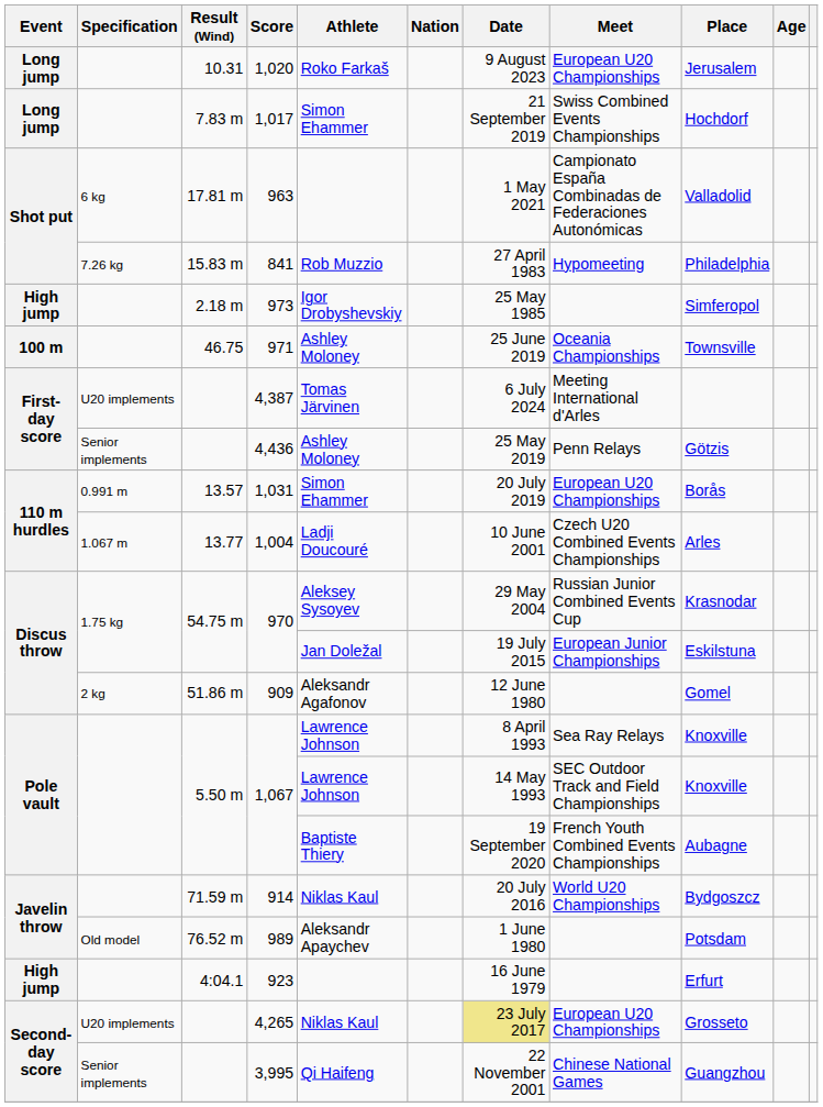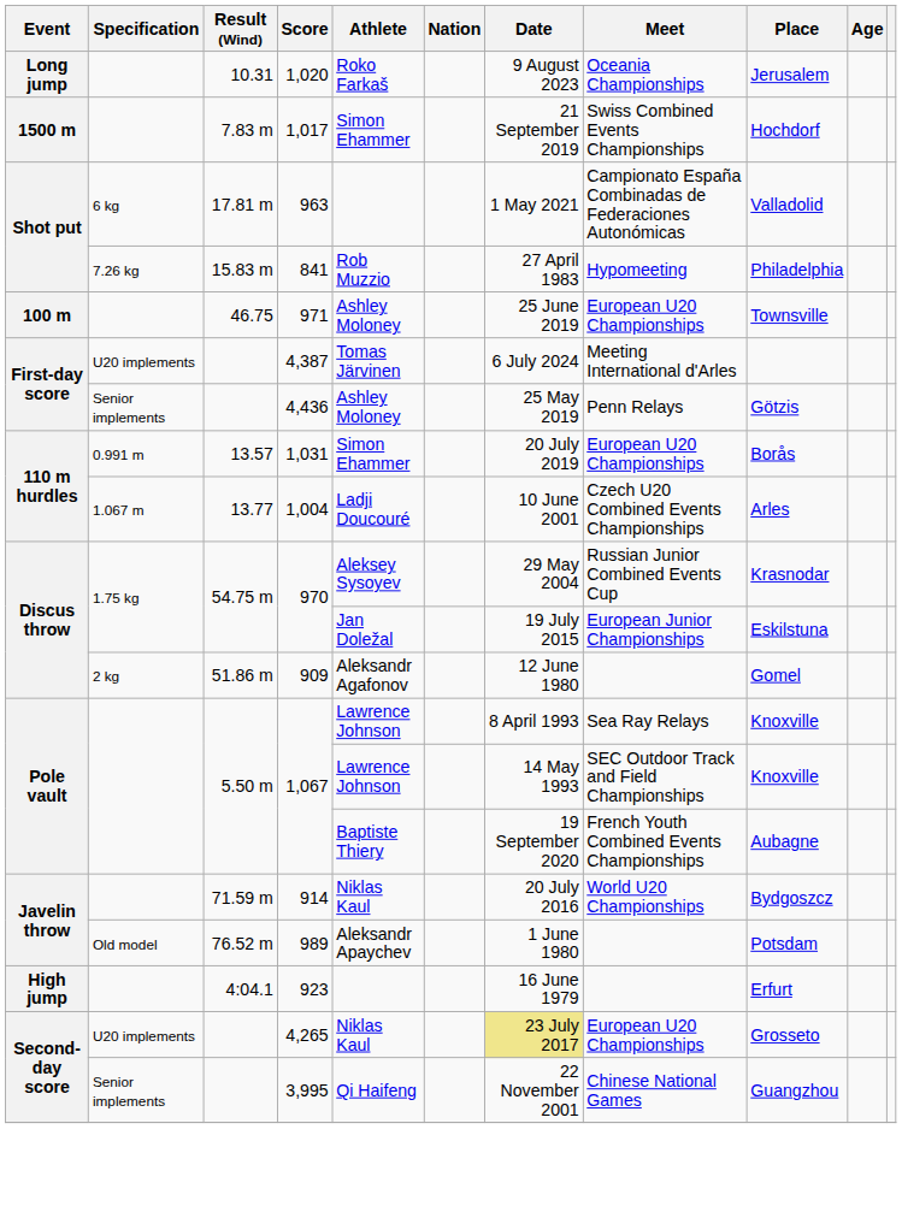1,020 | Meet: European U20 Championships -> Oceania Championships
1,017 | Event: Long jump -> 1500 m
- row: High jump | 2.18 m | 973 | Igor Drobyshevskiy | 25 May 1985 | Simferopol
971 | Meet: Oceania Championships -> European U20 Championships
